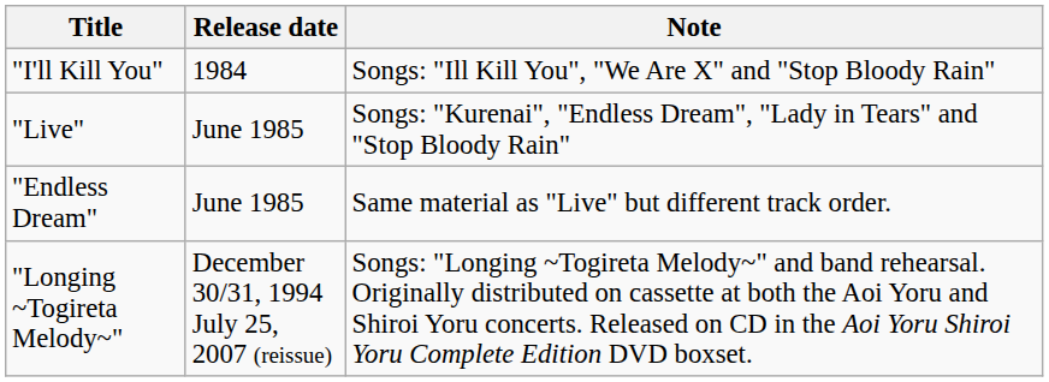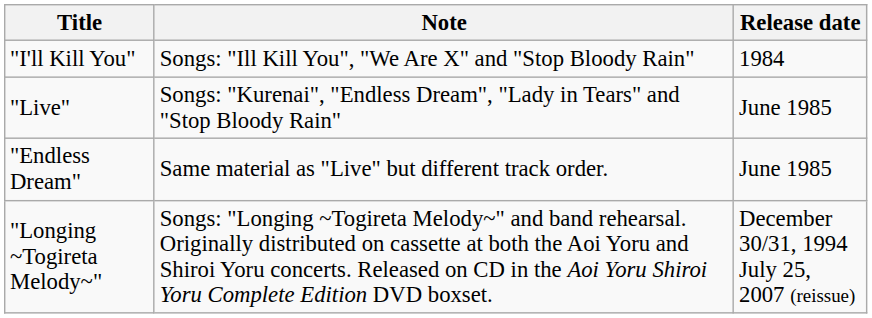columns swapped: Release date <-> Note
